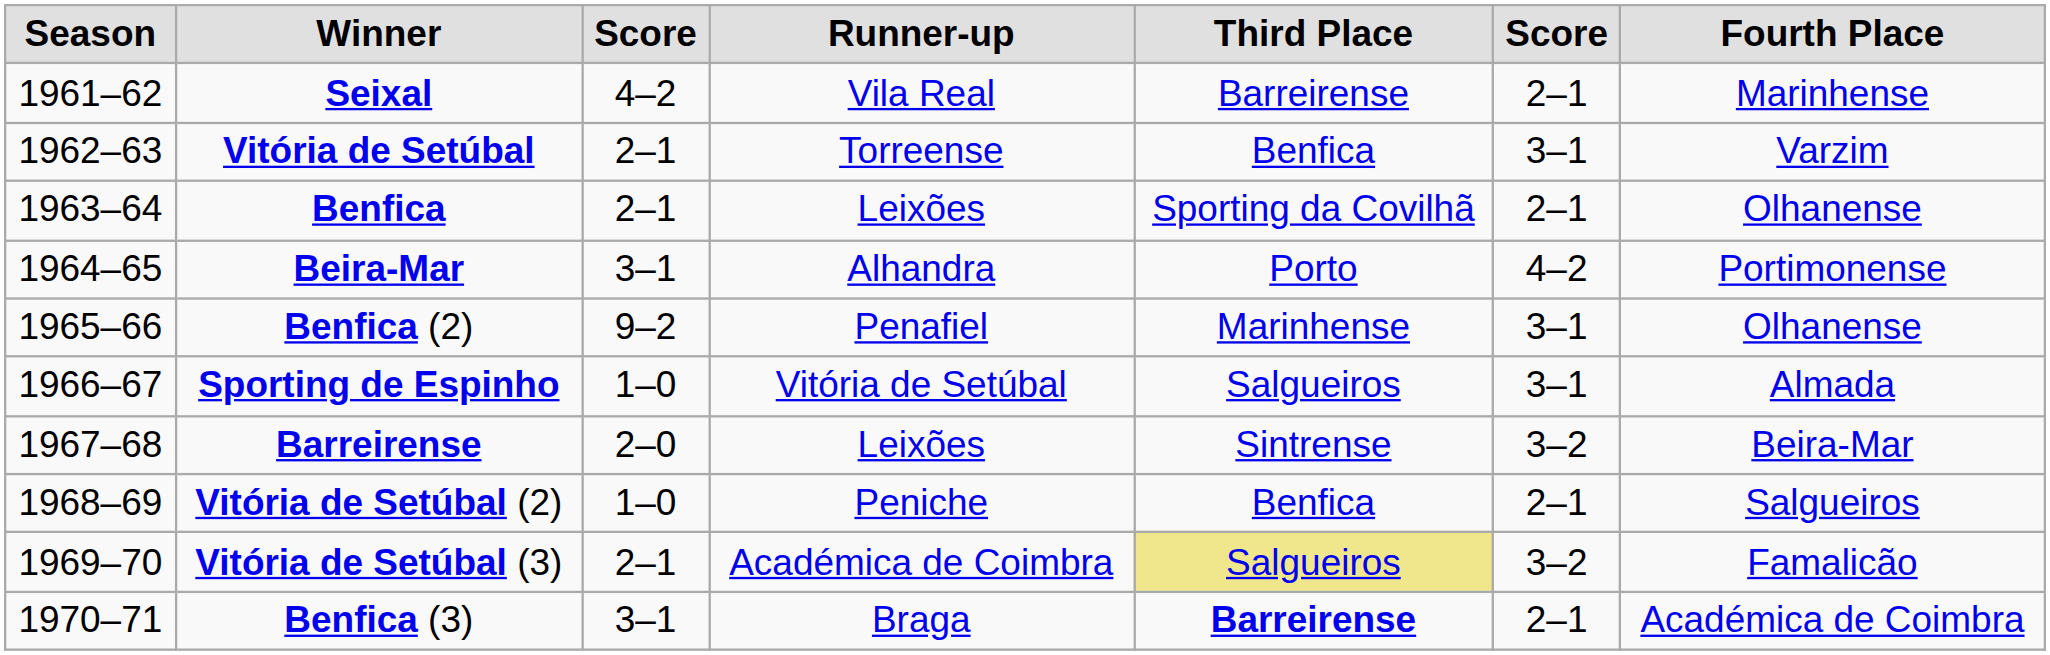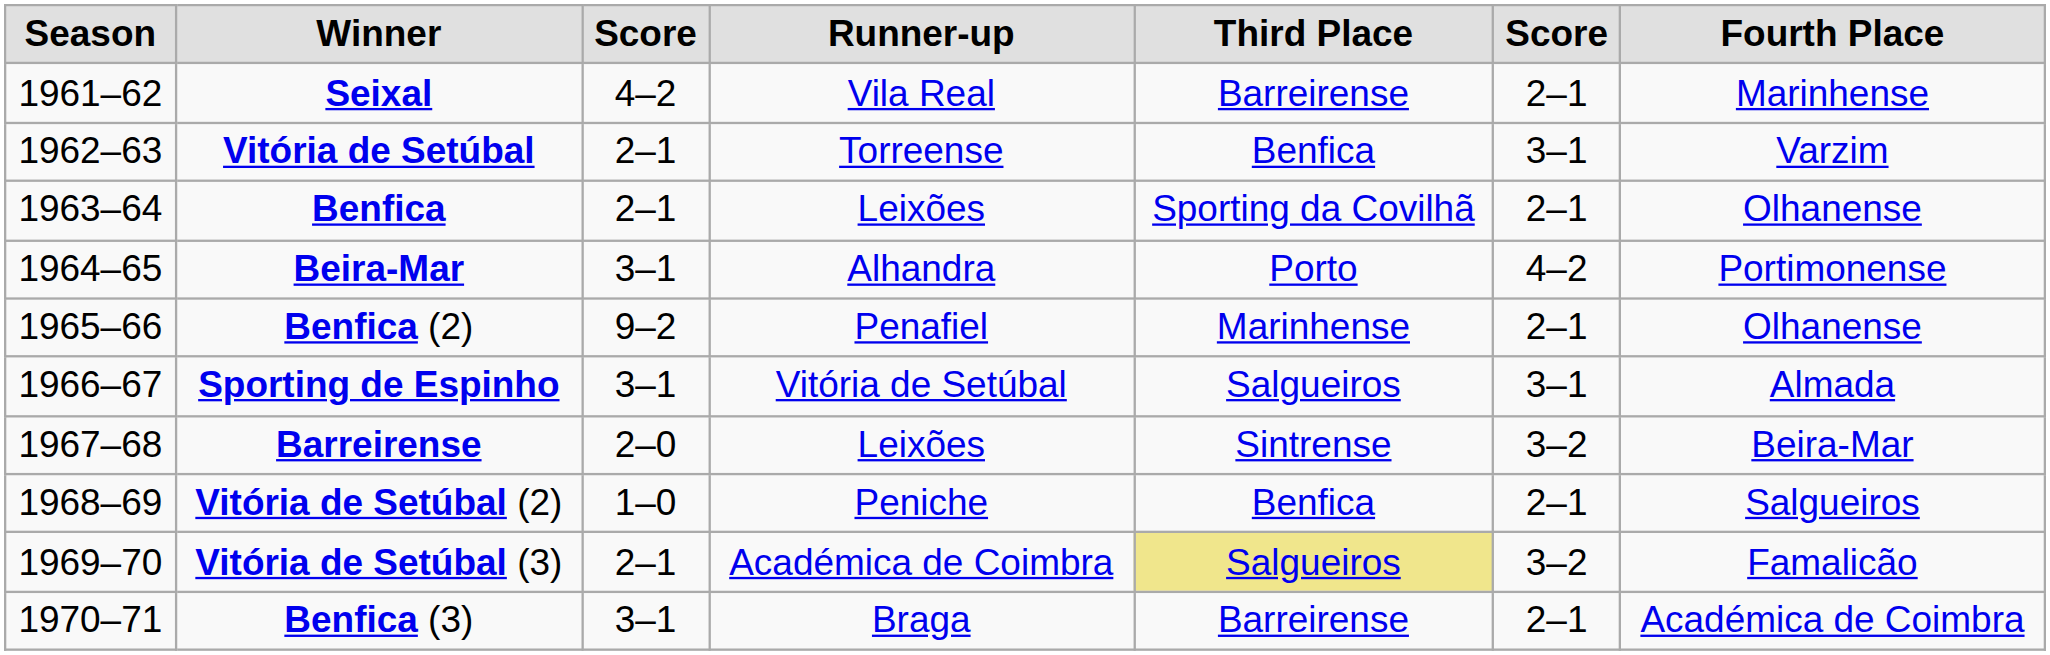Benfica (2) | column 6: 3–1 -> 2–1
Sporting de Espinho | column 3: 1–0 -> 3–1
Benfica (3) | Third Place: bold -> normal
